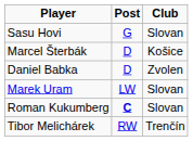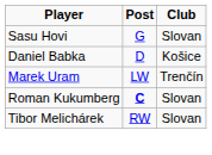- row: Marcel Šterbák | D | Košice
Daniel Babka | Club: Zvolen -> Košice
Marek Uram | Club: Slovan -> Trenčín
Tibor Melichárek | Club: Trenčín -> Slovan
